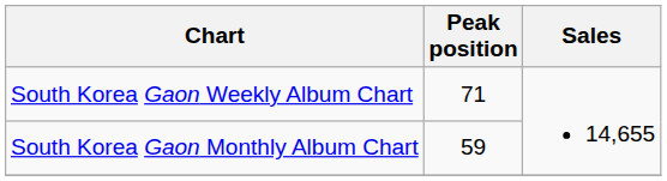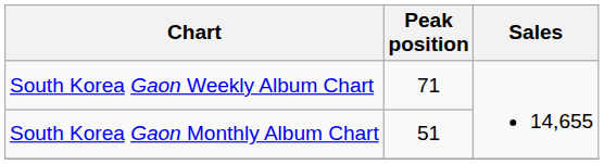South Korea Gaon Monthly Album Chart | Peak position: 59 -> 51
